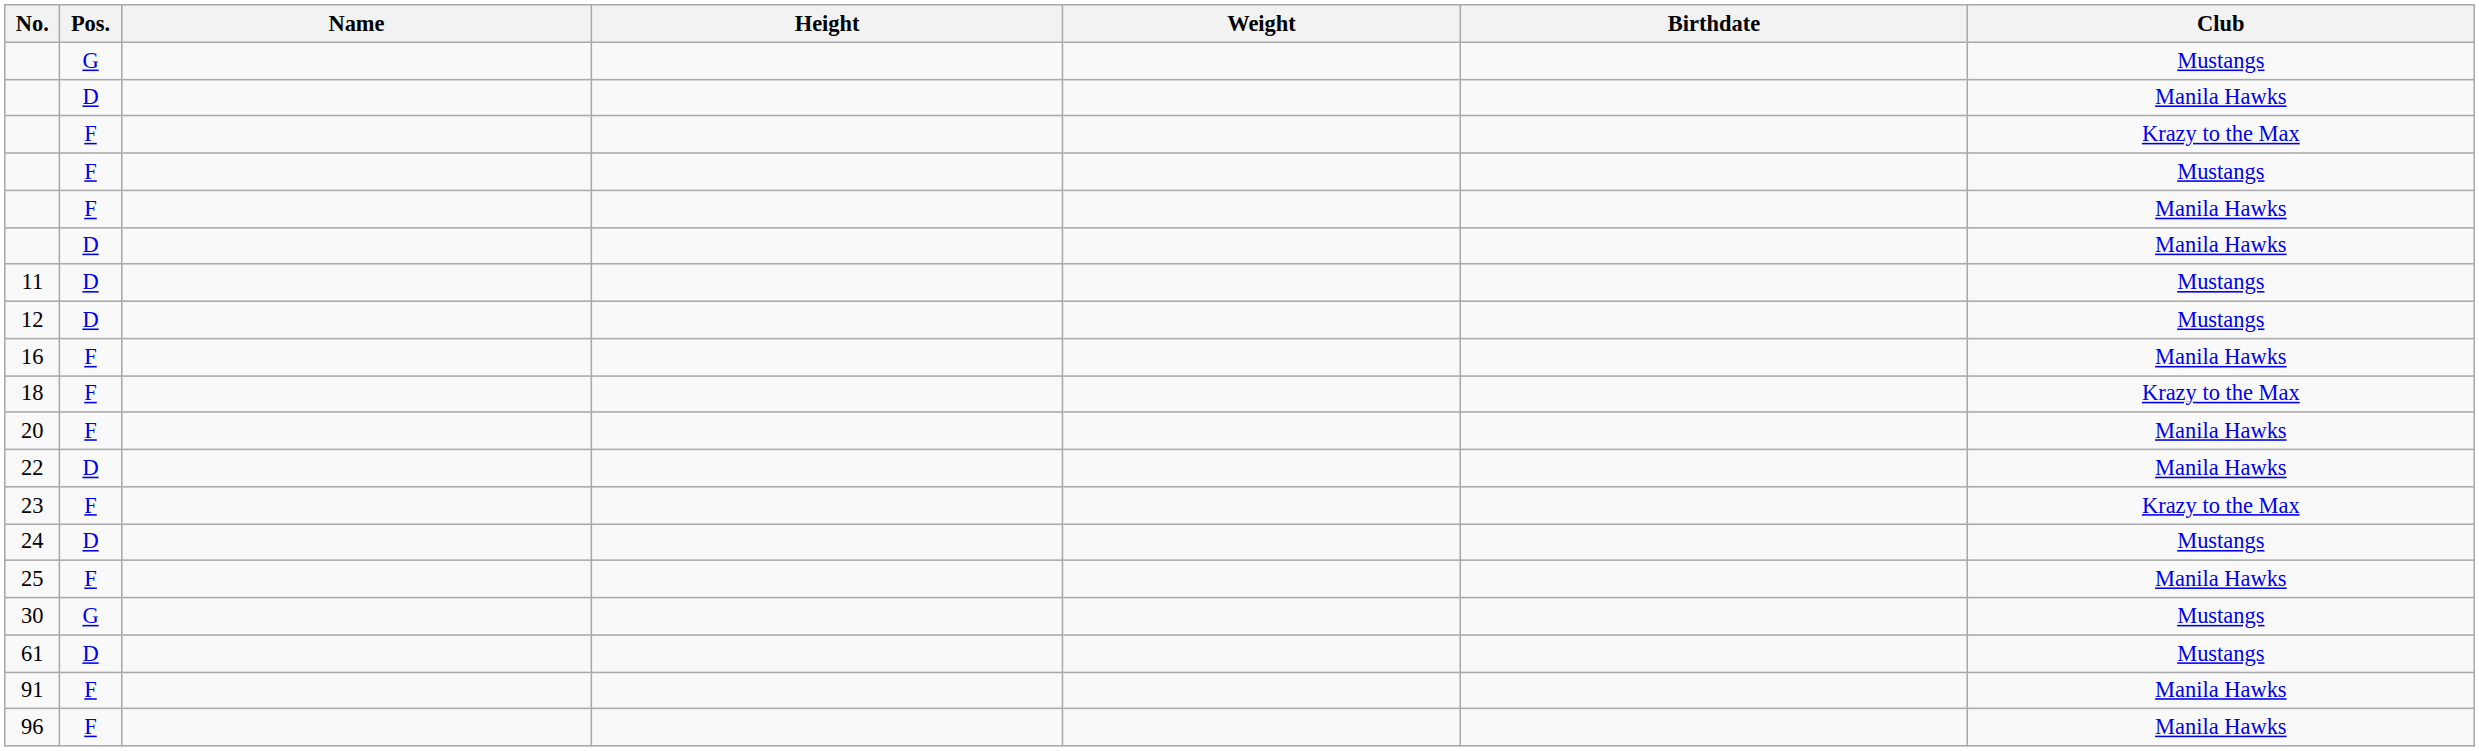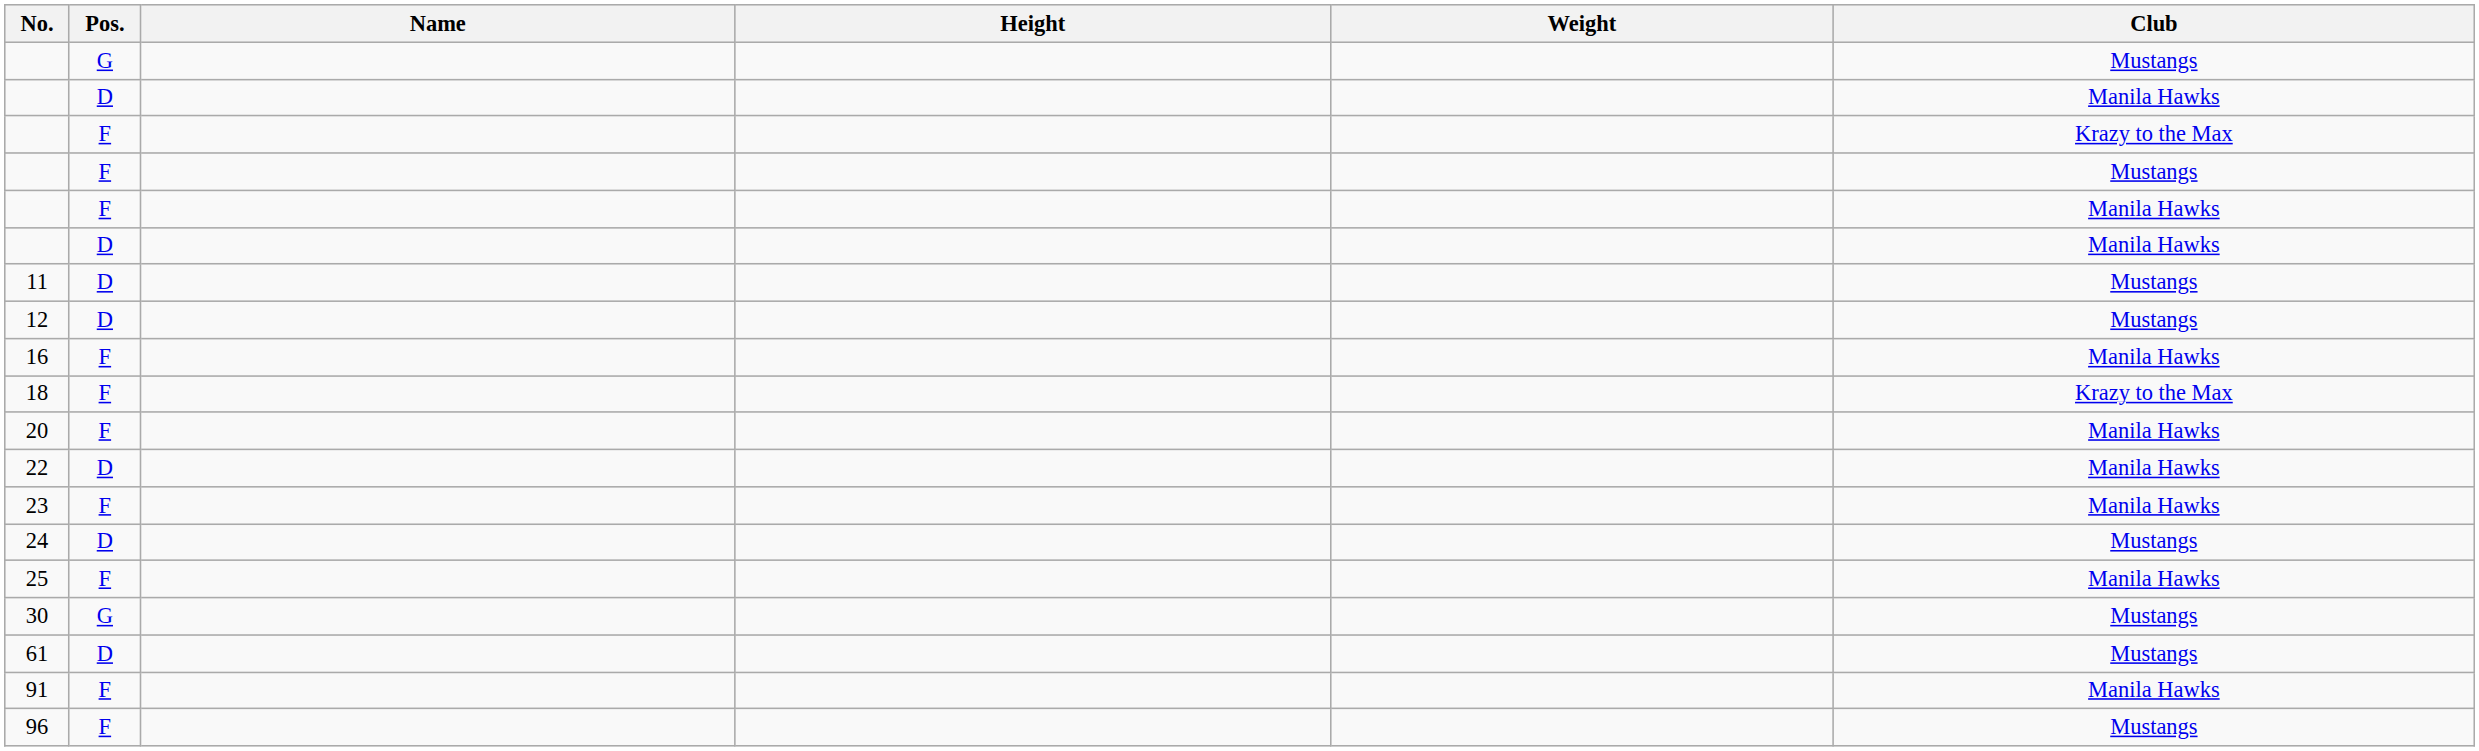- column: Birthdate
23 | Club: Krazy to the Max -> Manila Hawks
96 | Club: Manila Hawks -> Mustangs
